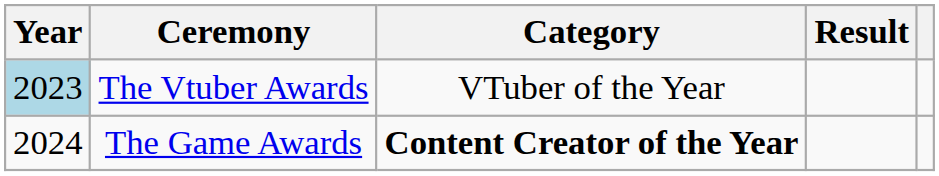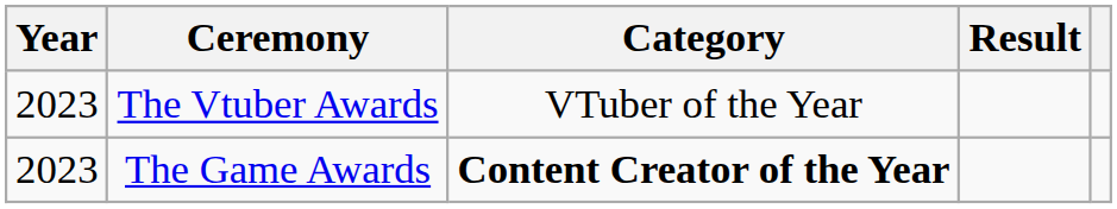The Vtuber Awards | Year: lightblue background -> no background
The Game Awards | Year: 2024 -> 2023
